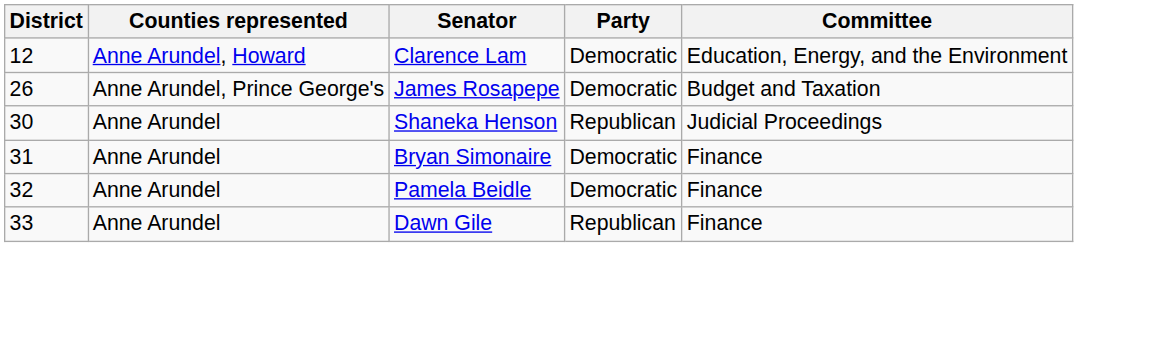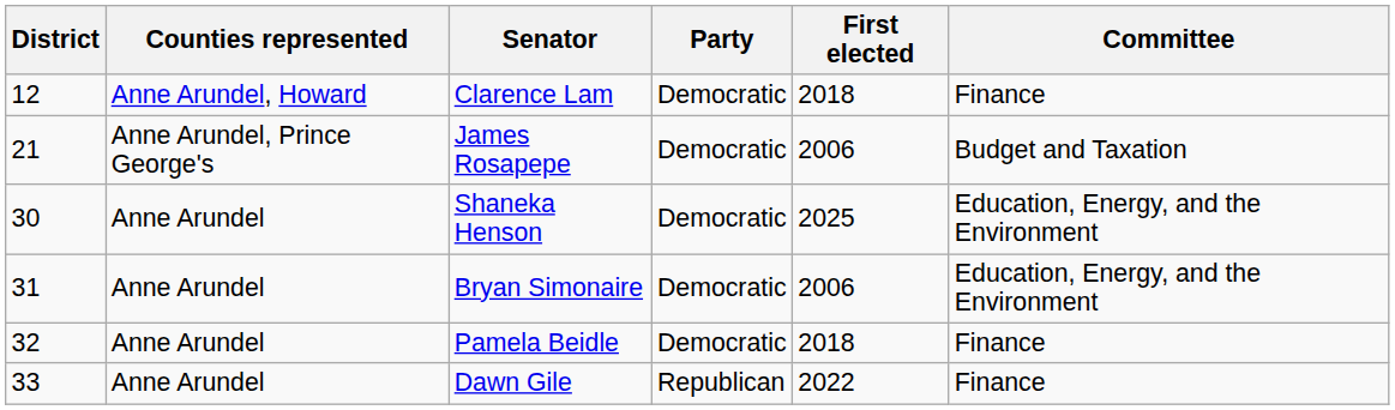+ column: First elected | 2018 | 2006 | 2025 | 2006 | 2018 | 2022
Clarence Lam | Committee: Education, Energy, and the Environment -> Finance
James Rosapepe | District: 26 -> 21
Shaneka Henson | Party: Republican -> Democratic
Shaneka Henson | Committee: Judicial Proceedings -> Education, Energy, and the Environment
Bryan Simonaire | Committee: Finance -> Education, Energy, and the Environment
